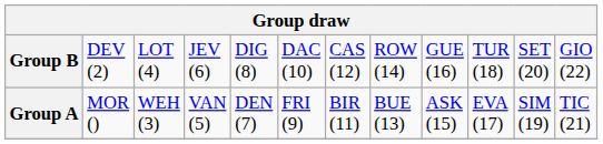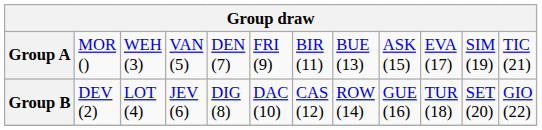rows swapped: Group A <-> Group B
